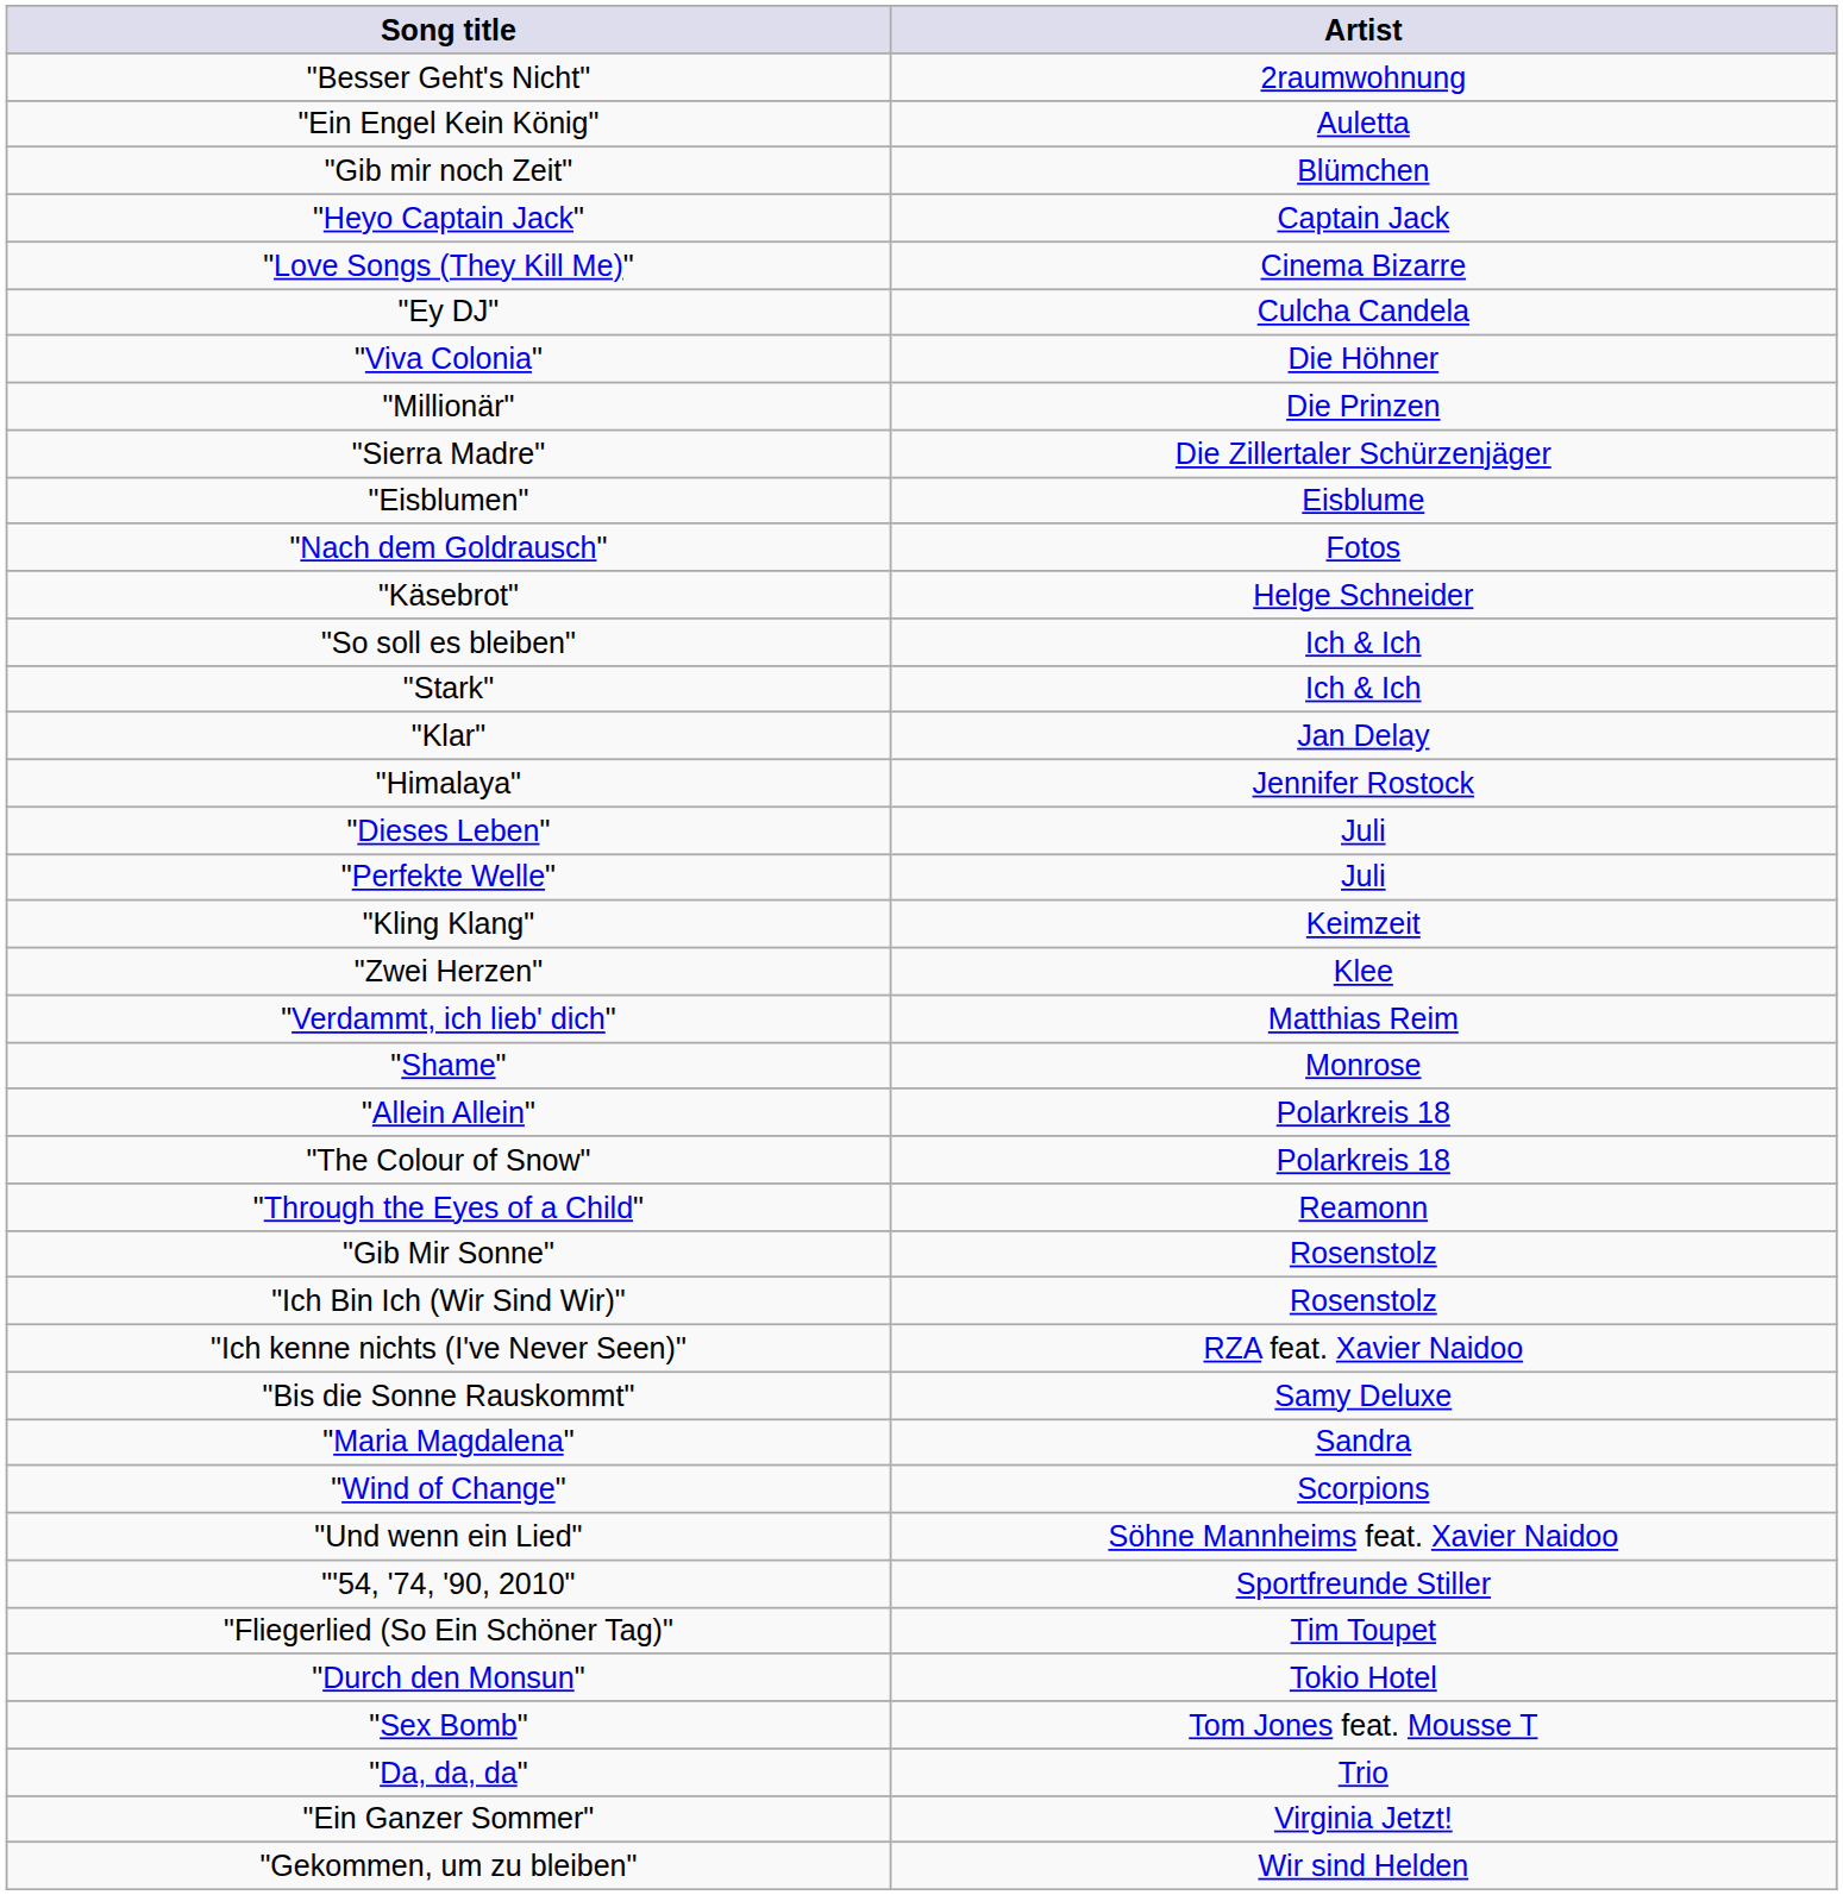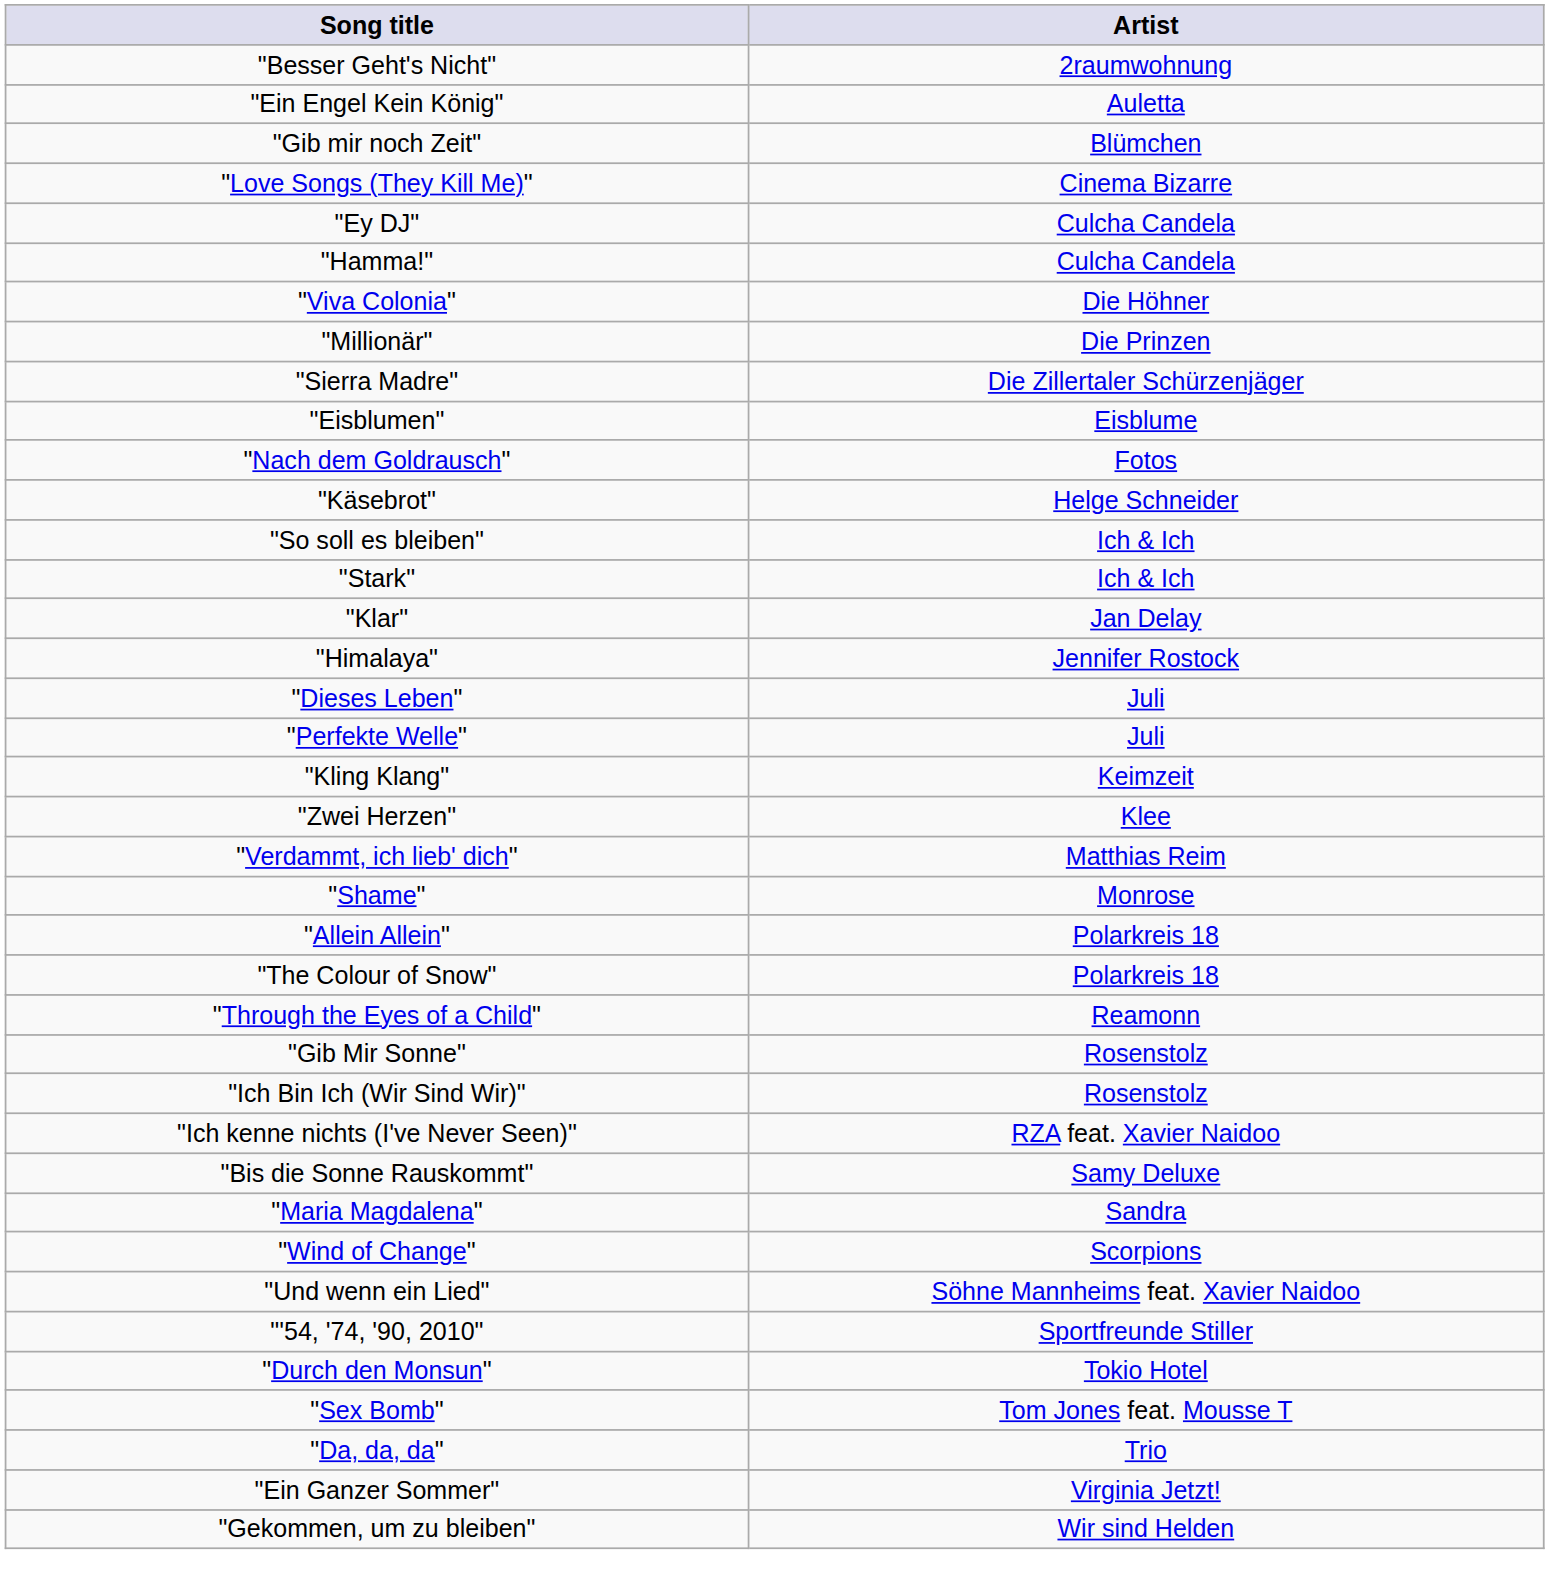- row: "Heyo Captain Jack" | Captain Jack
+ row: "Hamma!" | Culcha Candela
- row: "Fliegerlied (So Ein Schöner Tag)" | Tim Toupet
